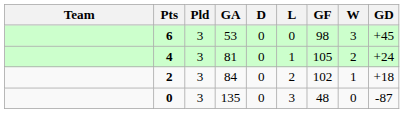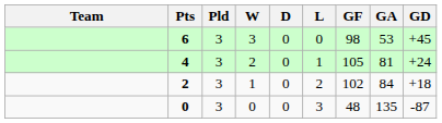columns swapped: W <-> GA
